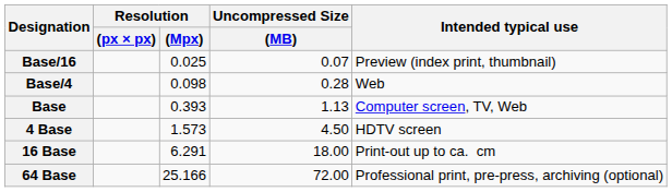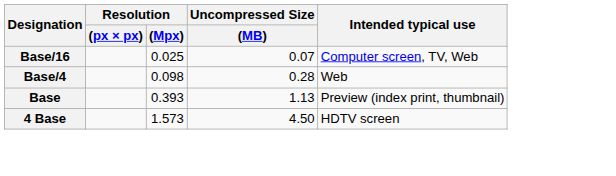Base/16 | Intended typical use: Preview (index print, thumbnail) -> Computer screen, TV, Web
Base | Intended typical use: Computer screen, TV, Web -> Preview (index print, thumbnail)
- row: 16 Base | 6.291 | 18.00 | Print-out up to ca. cm
- row: 64 Base | 25.166 | 72.00 | Professional print, pre-press, archiving (optional)
